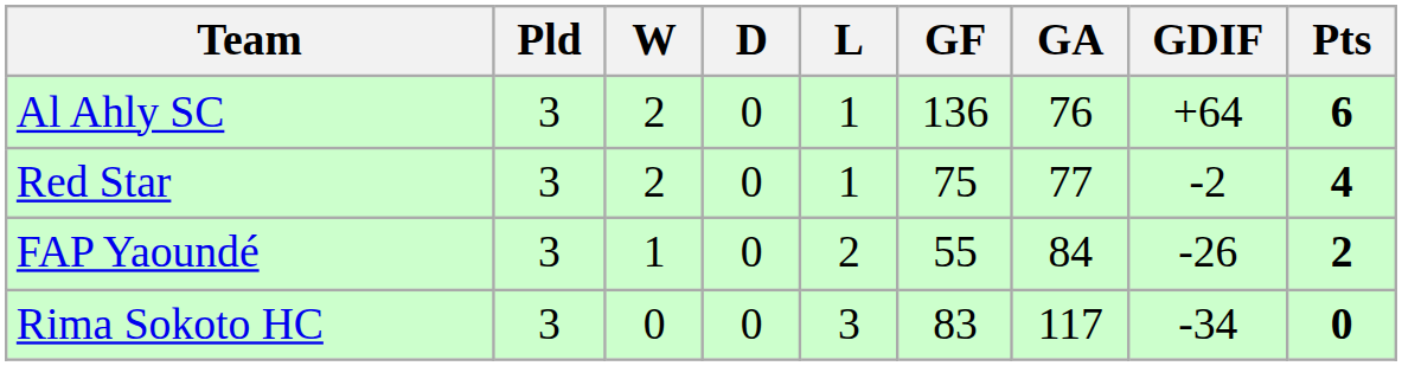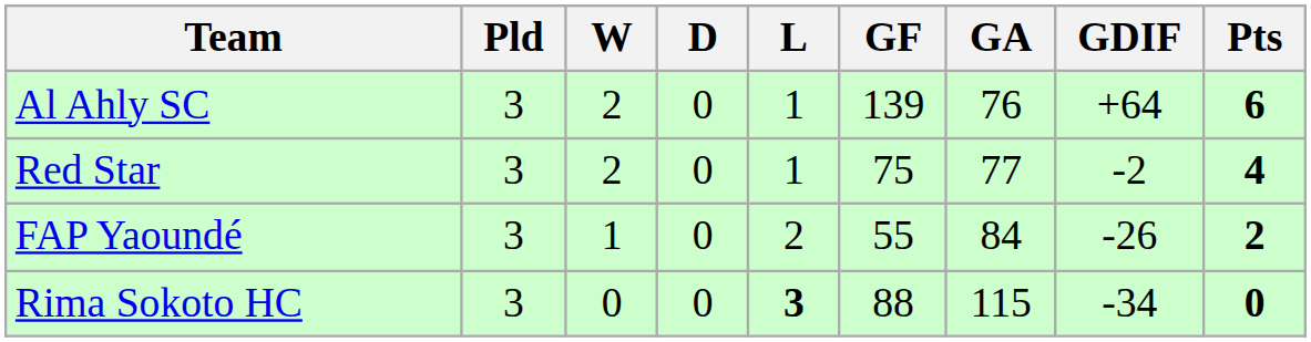Al Ahly SC | GF: 136 -> 139
Rima Sokoto HC | L: normal -> bold
Rima Sokoto HC | GF: 83 -> 88
Rima Sokoto HC | GA: 117 -> 115
